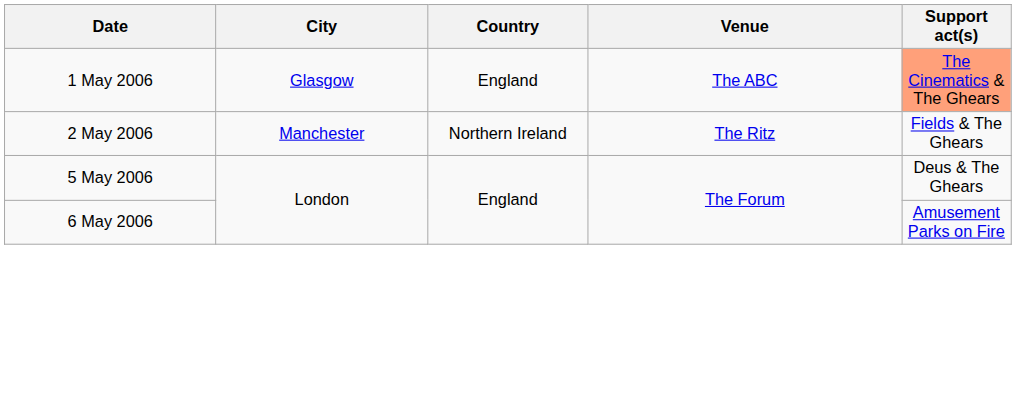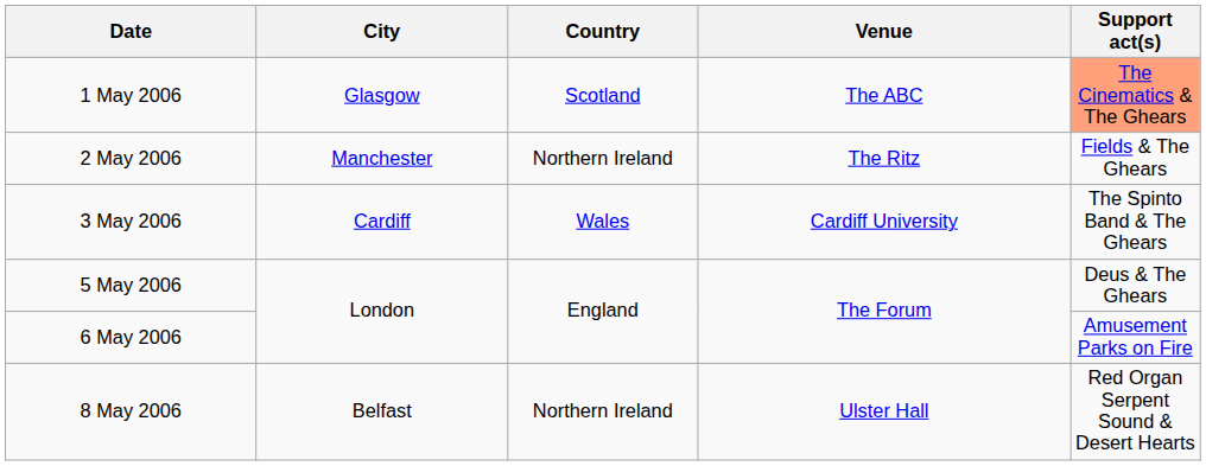1 May 2006 | Country: England -> Scotland
+ row: 3 May 2006 | Cardiff | Wales | Cardiff University | The Spinto Band & The Ghears
+ row: 8 May 2006 | Belfast | Northern Ireland | Ulster Hall | Red Organ Serpent Sound & Desert Hearts
